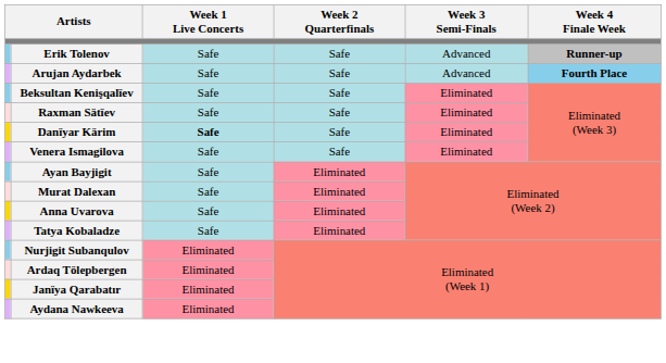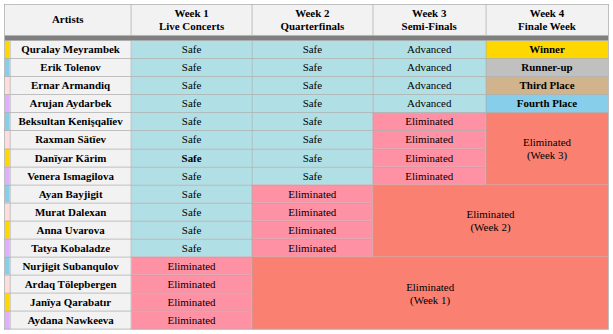+ row: Quralay Meyrambek | Safe | Safe | Advanced | Winner
+ row: Ernar Armandiq | Safe | Safe | Advanced | Third Place
